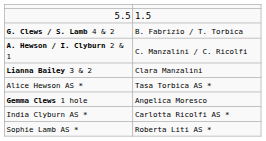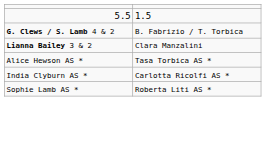- row: A. Hewson / I. Clyburn 2 & 1 | C. Manzalini / C. Ricolfi
- row: Gemma Clews 1 hole | Angelica Moresco
